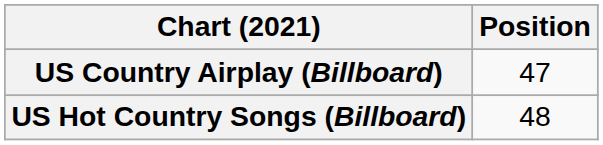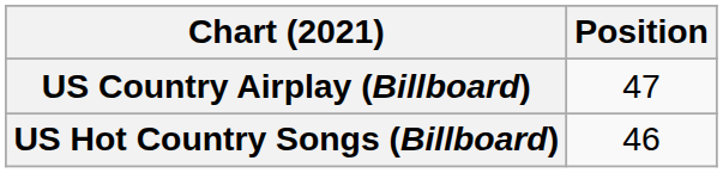US Hot Country Songs (Billboard) | Position: 48 -> 46
